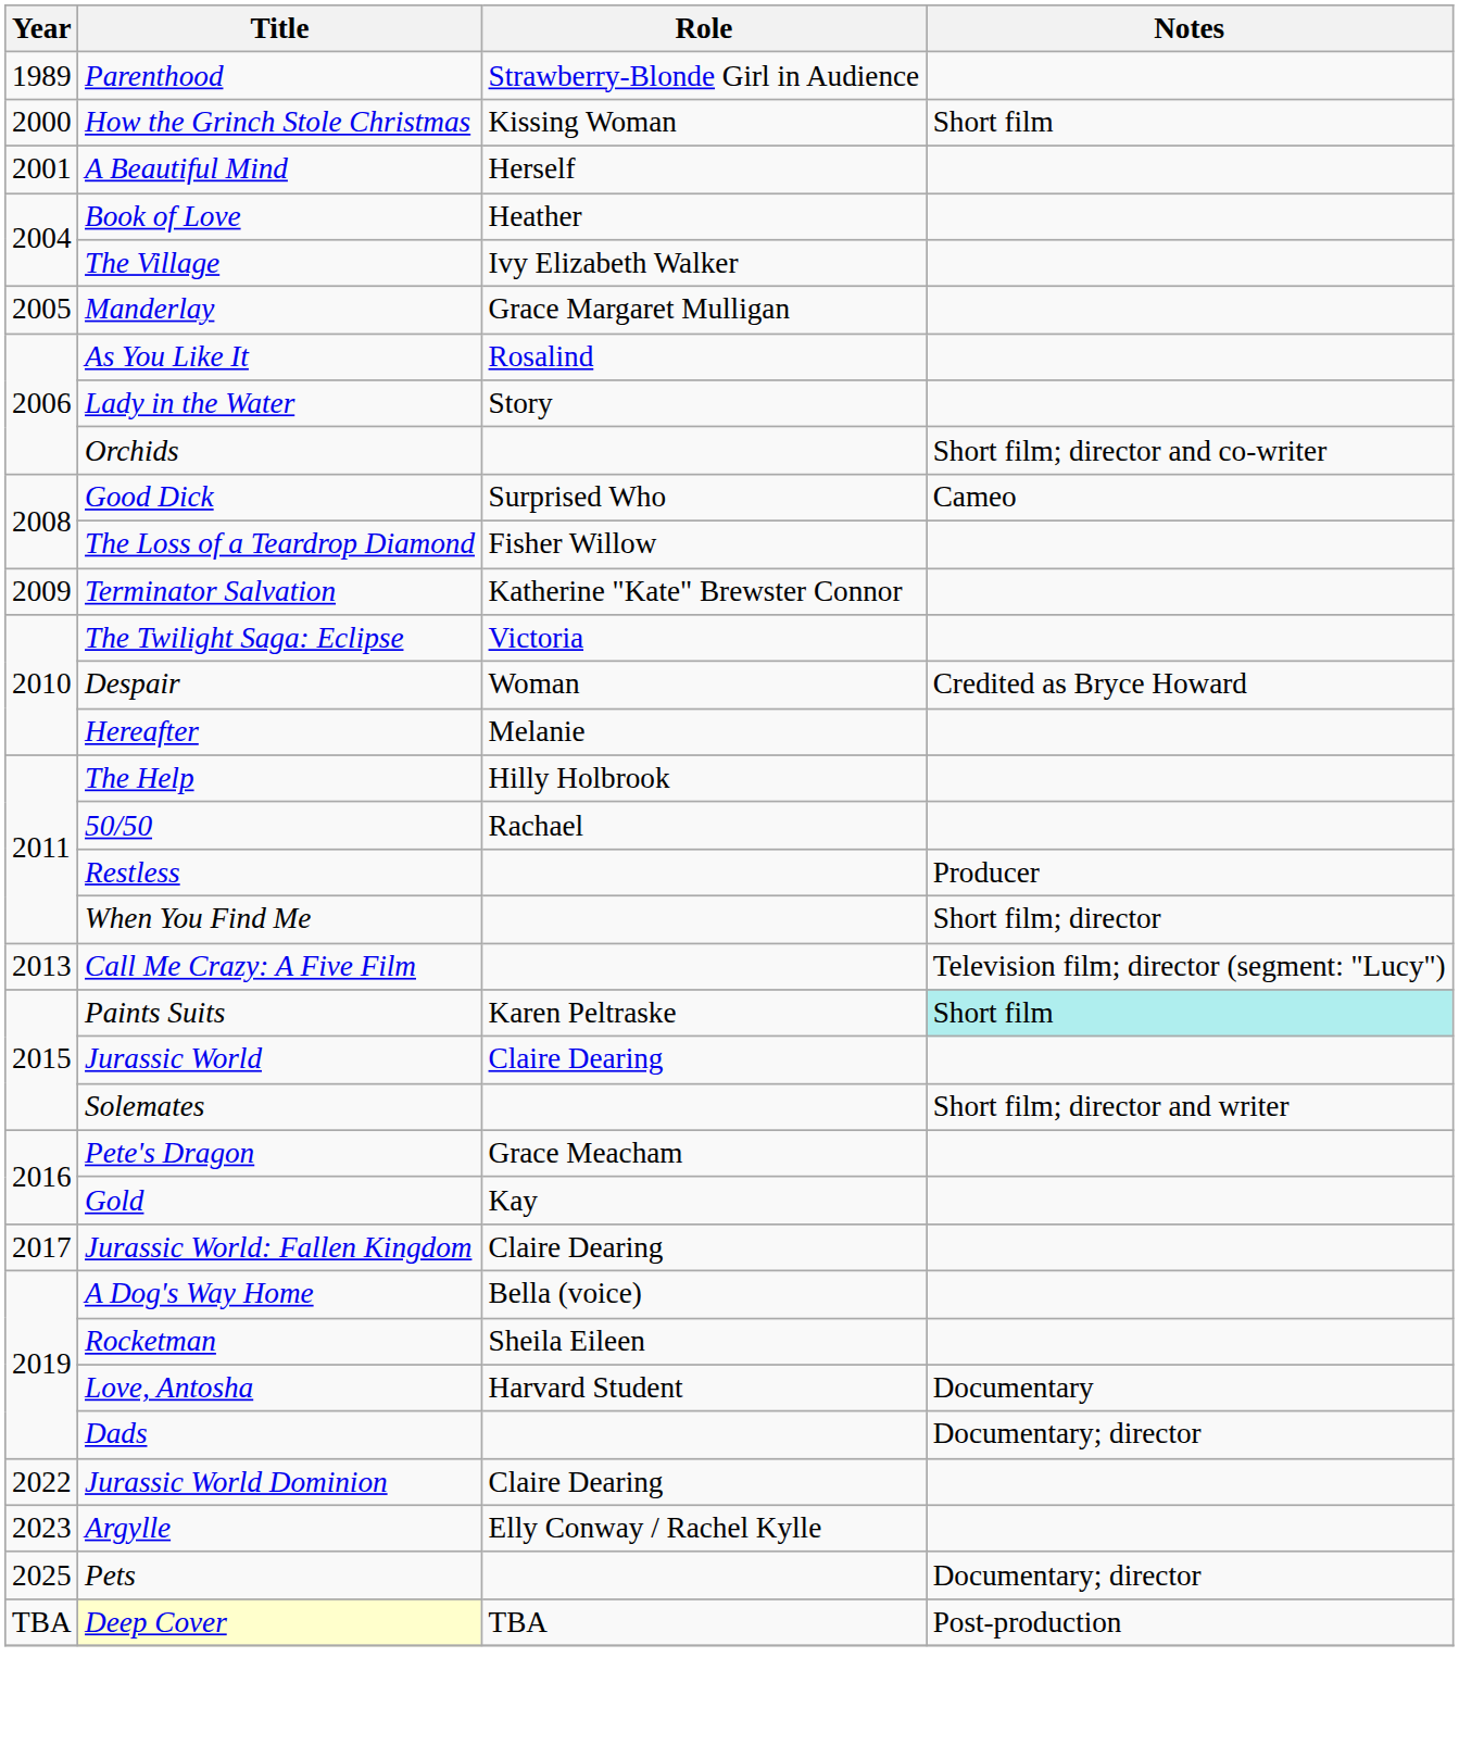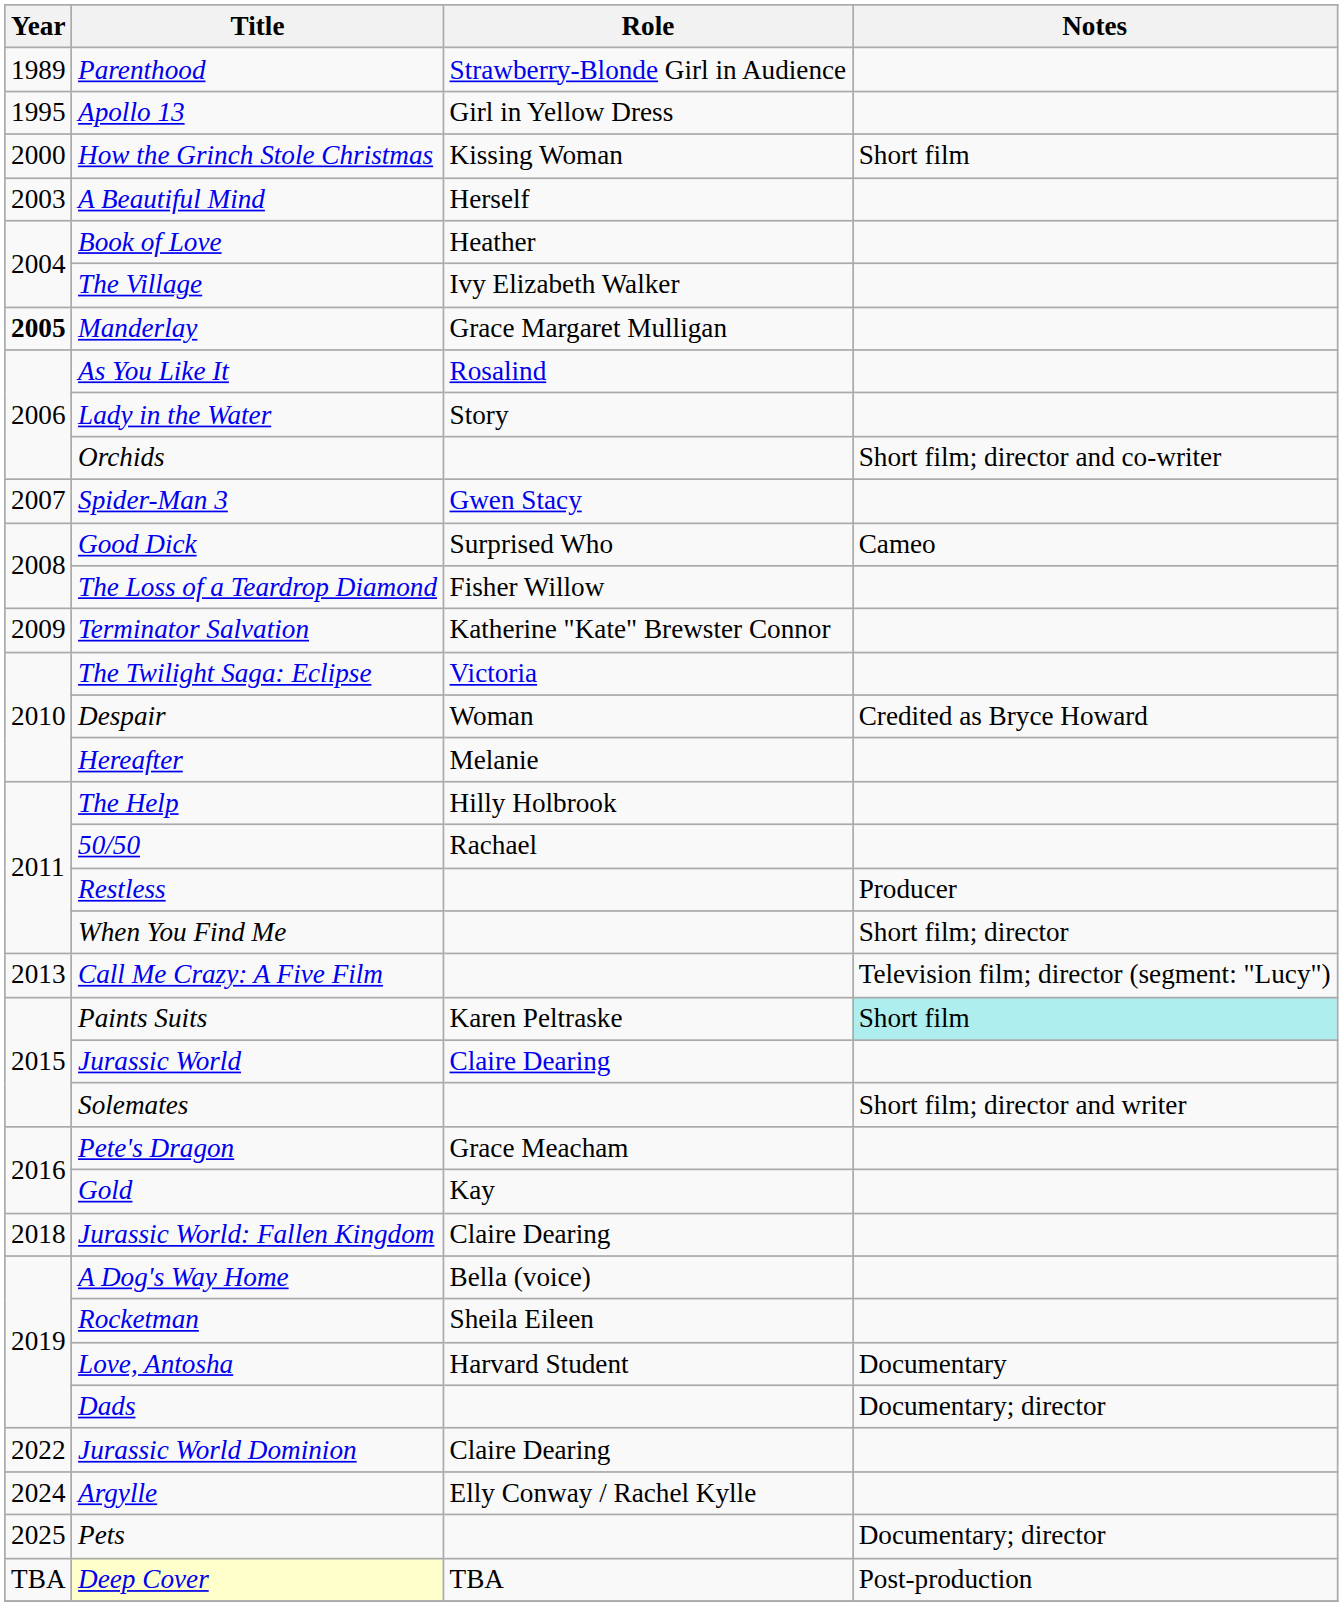+ row: 1995 | Apollo 13 | Girl in Yellow Dress
A Beautiful Mind | Year: 2001 -> 2003
Manderlay | Year: normal -> bold
+ row: 2007 | Spider-Man 3 | Gwen Stacy
Jurassic World: Fallen Kingdom | Year: 2017 -> 2018
Argylle | Year: 2023 -> 2024
